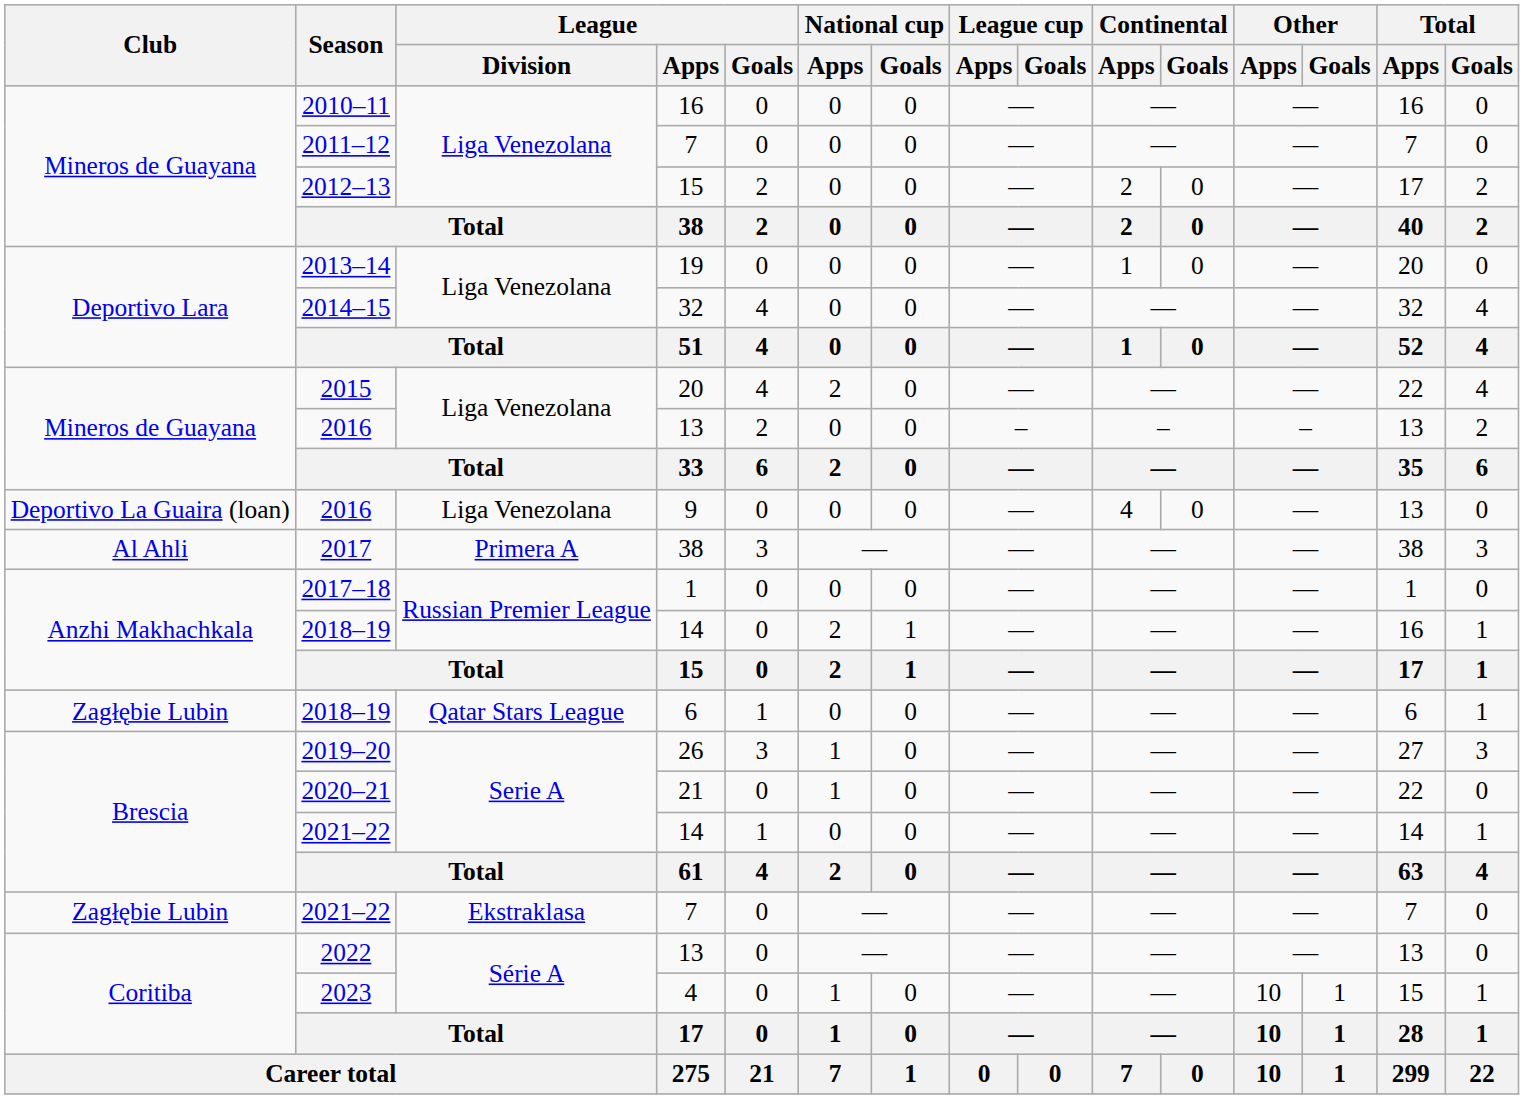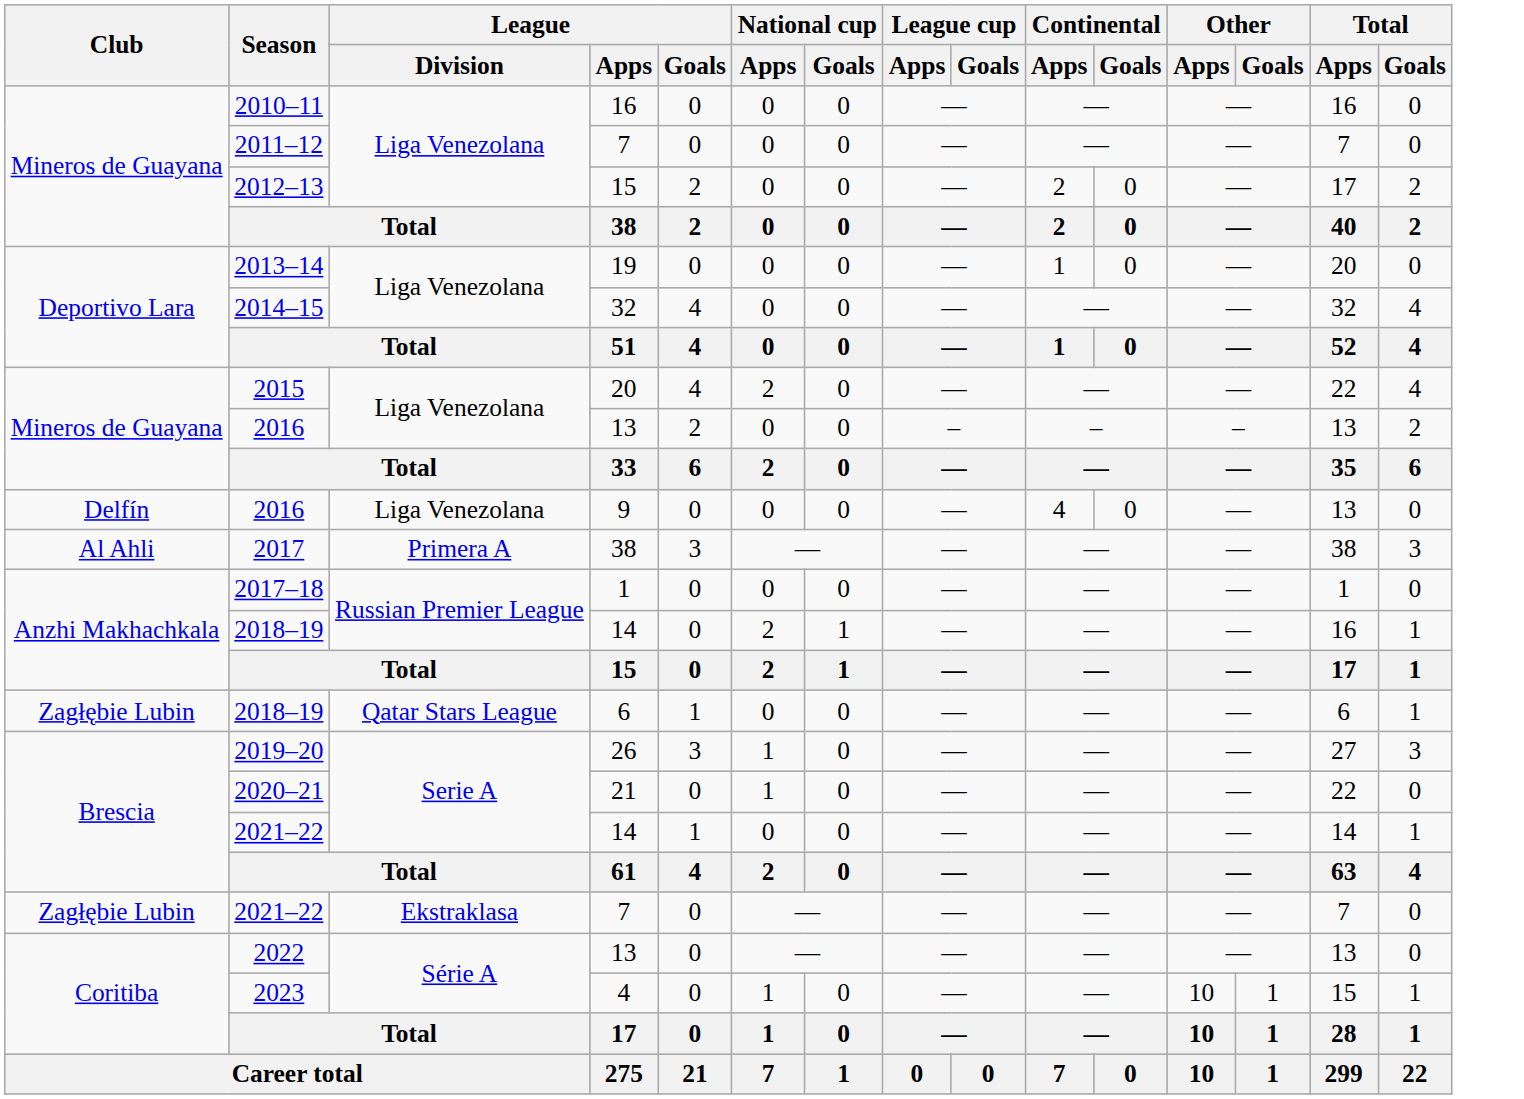2016 / 9 | Club: Deportivo La Guaira (loan) -> Delfín
